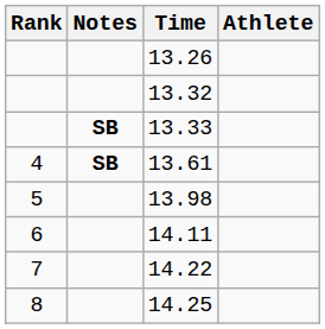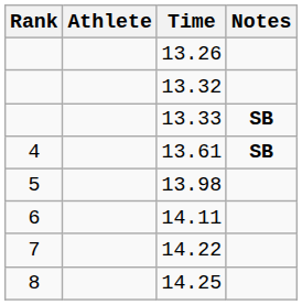columns swapped: Athlete <-> Notes
